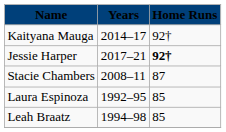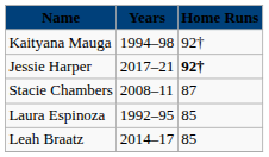Kaityana Mauga | Years: 2014–17 -> 1994–98
Leah Braatz | Years: 1994–98 -> 2014–17
